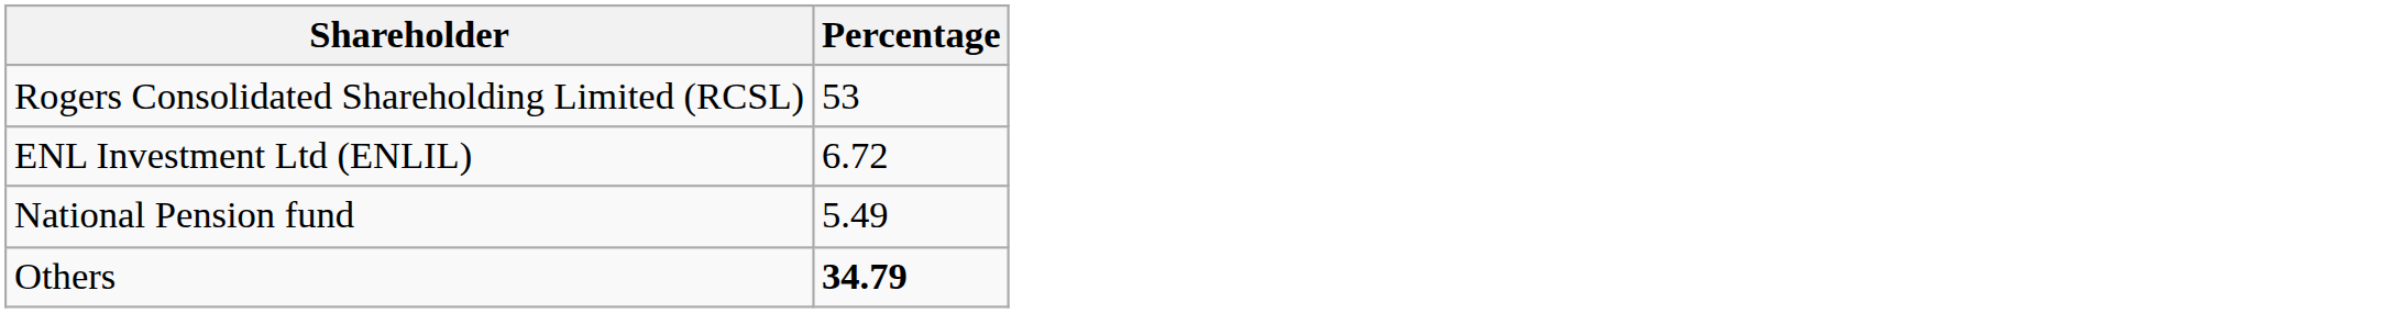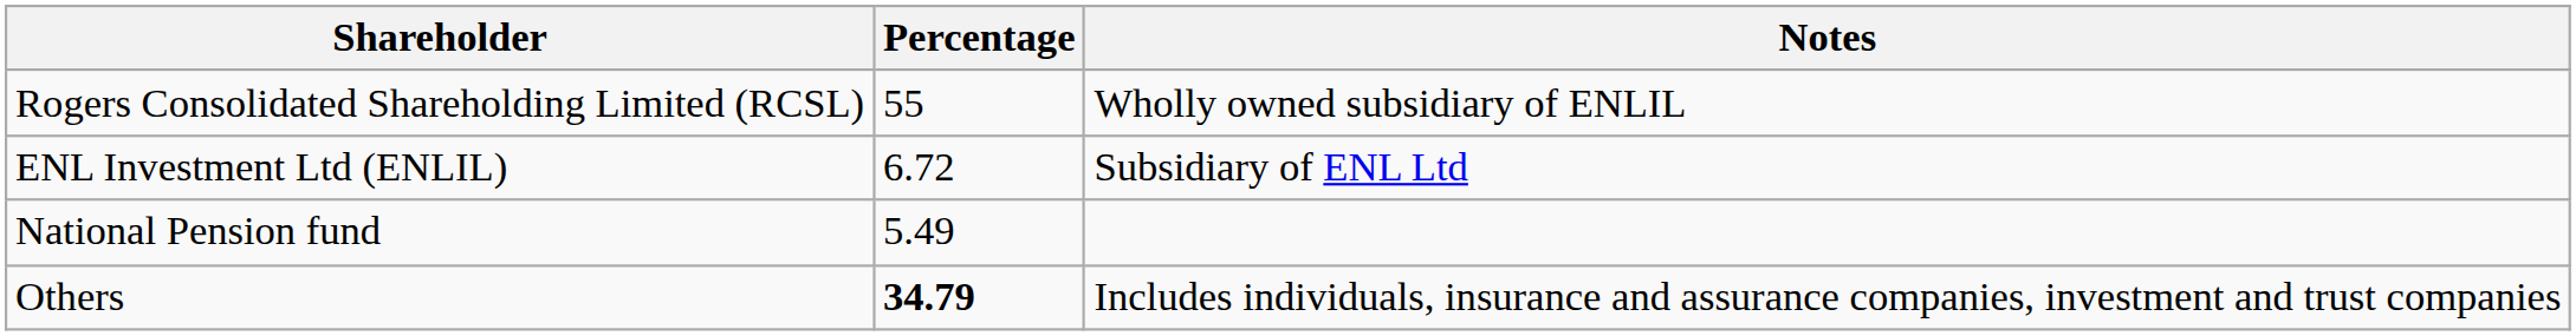+ column: Notes | Wholly owned subsidiary of ENLIL | Subsidiary of ENL Ltd | Includes individuals, insurance and assurance companies, investment and trust companies
Rogers Consolidated Shareholding Limited (RCSL) | Percentage: 53 -> 55
